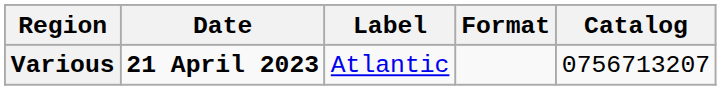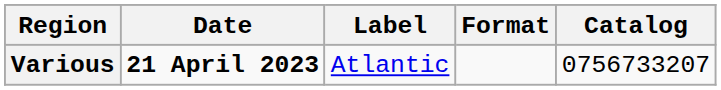Various | Catalog: 0756713207 -> 0756733207
